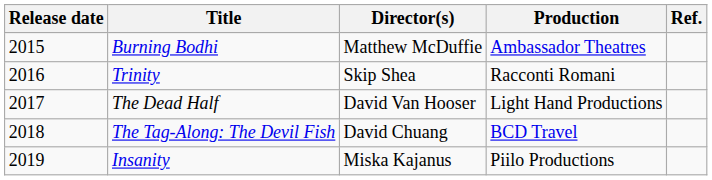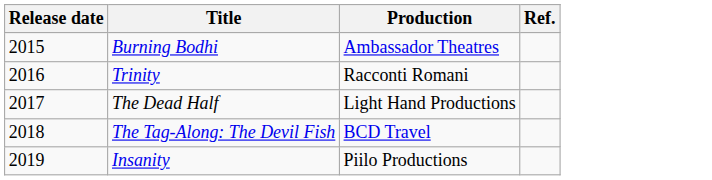- column: Director(s) | Matthew McDuffie | Skip Shea | David Van Hooser | David Chuang | Miska Kajanus
